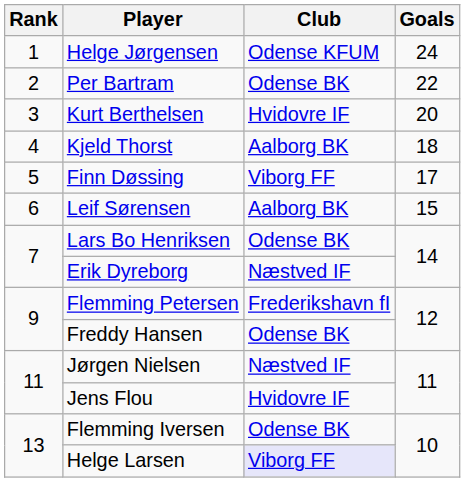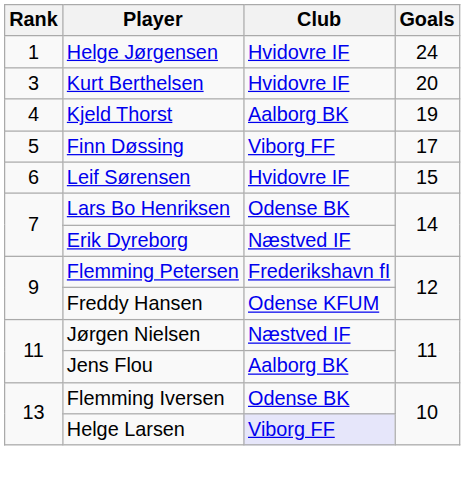Helge Jørgensen | Club: Odense KFUM -> Hvidovre IF
- row: 2 | Per Bartram | Odense BK | 22
Kjeld Thorst | Goals: 18 -> 19
Leif Sørensen | Club: Aalborg BK -> Hvidovre IF
Freddy Hansen | Club: Odense BK -> Odense KFUM
Jens Flou | Club: Hvidovre IF -> Aalborg BK
